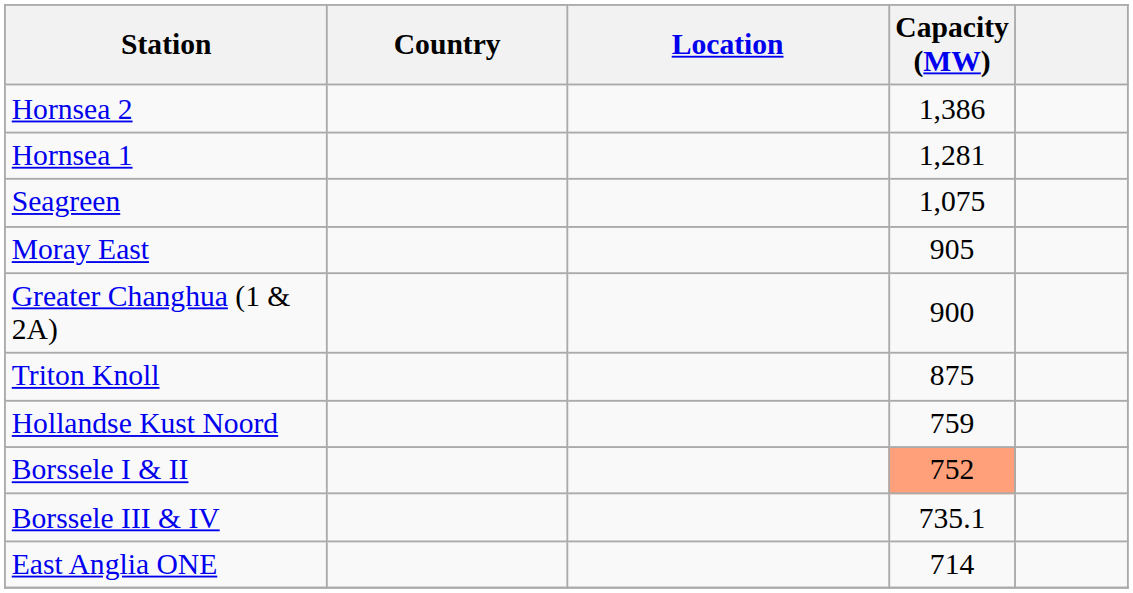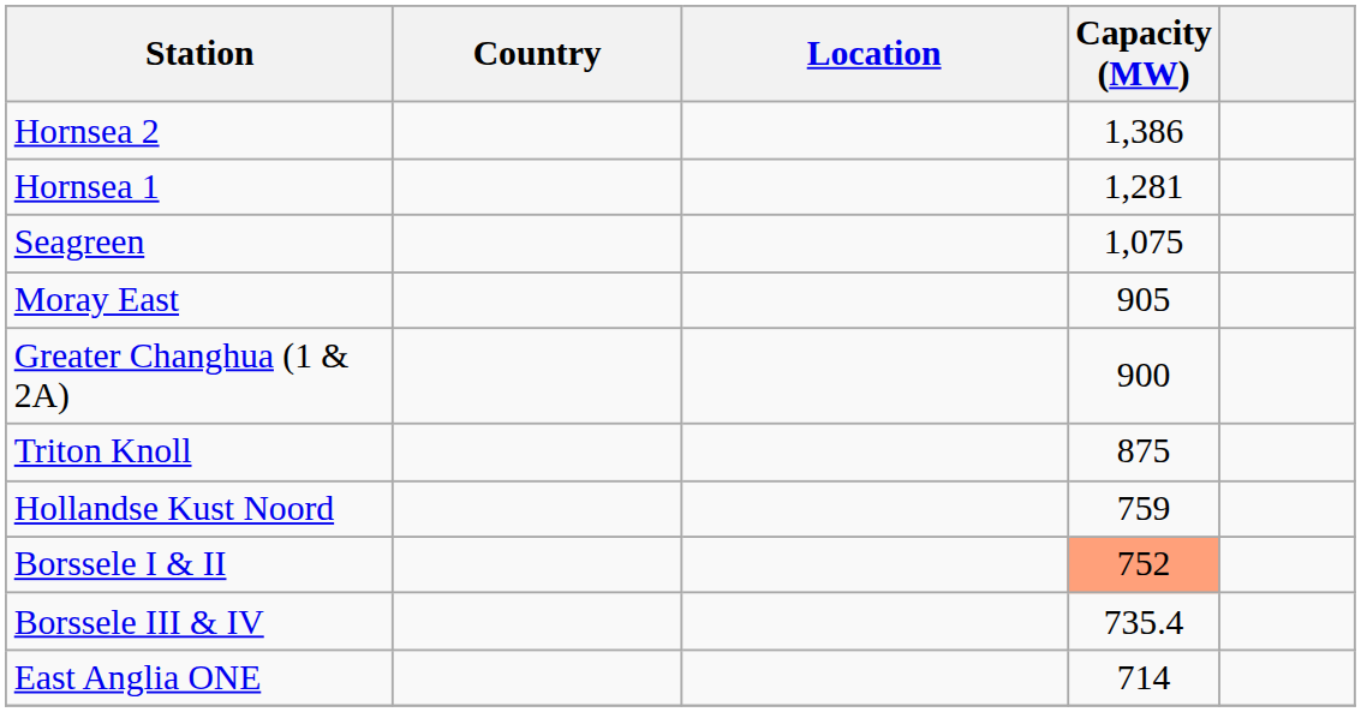Borssele III & IV | Capacity (MW): 735.1 -> 735.4
